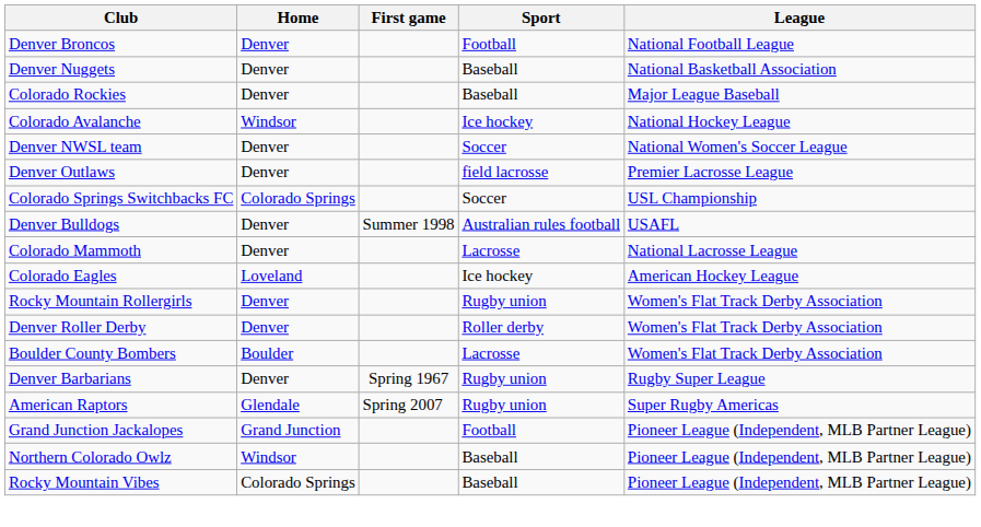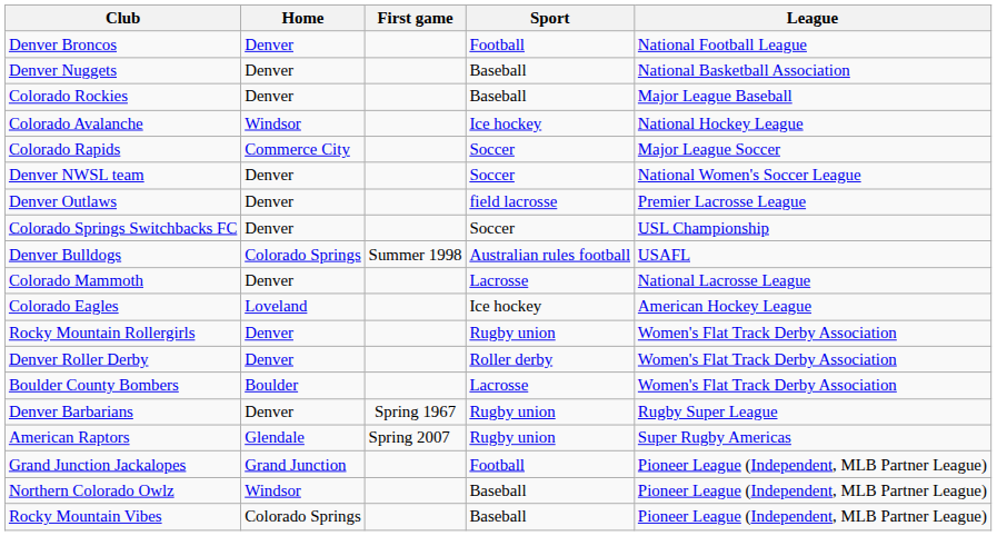+ row: Colorado Rapids | Commerce City | Soccer | Major League Soccer
Colorado Springs Switchbacks FC | Home: Colorado Springs -> Denver
Denver Bulldogs | Home: Denver -> Colorado Springs
